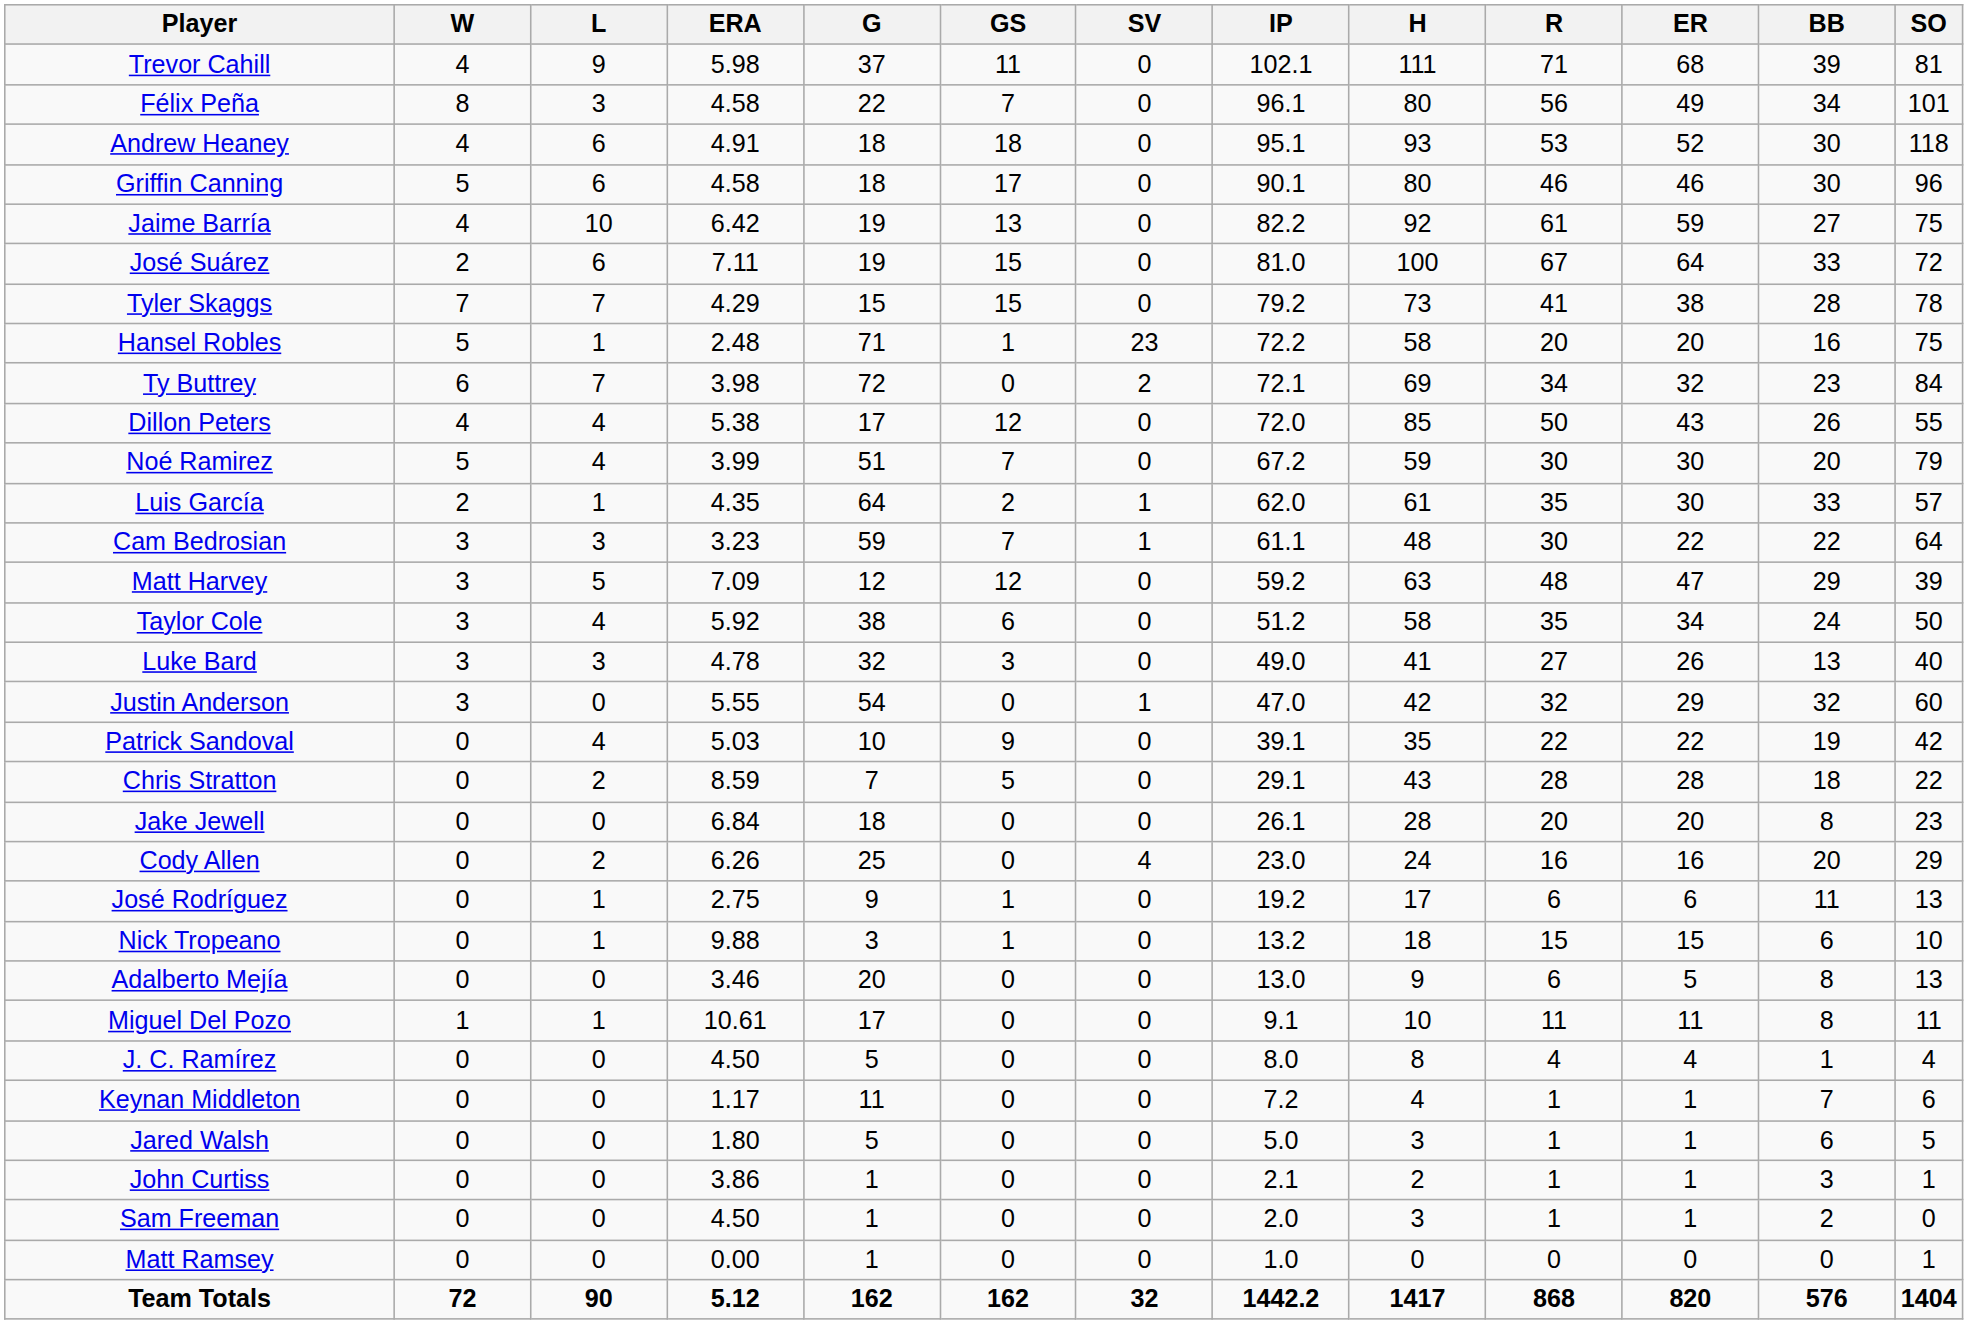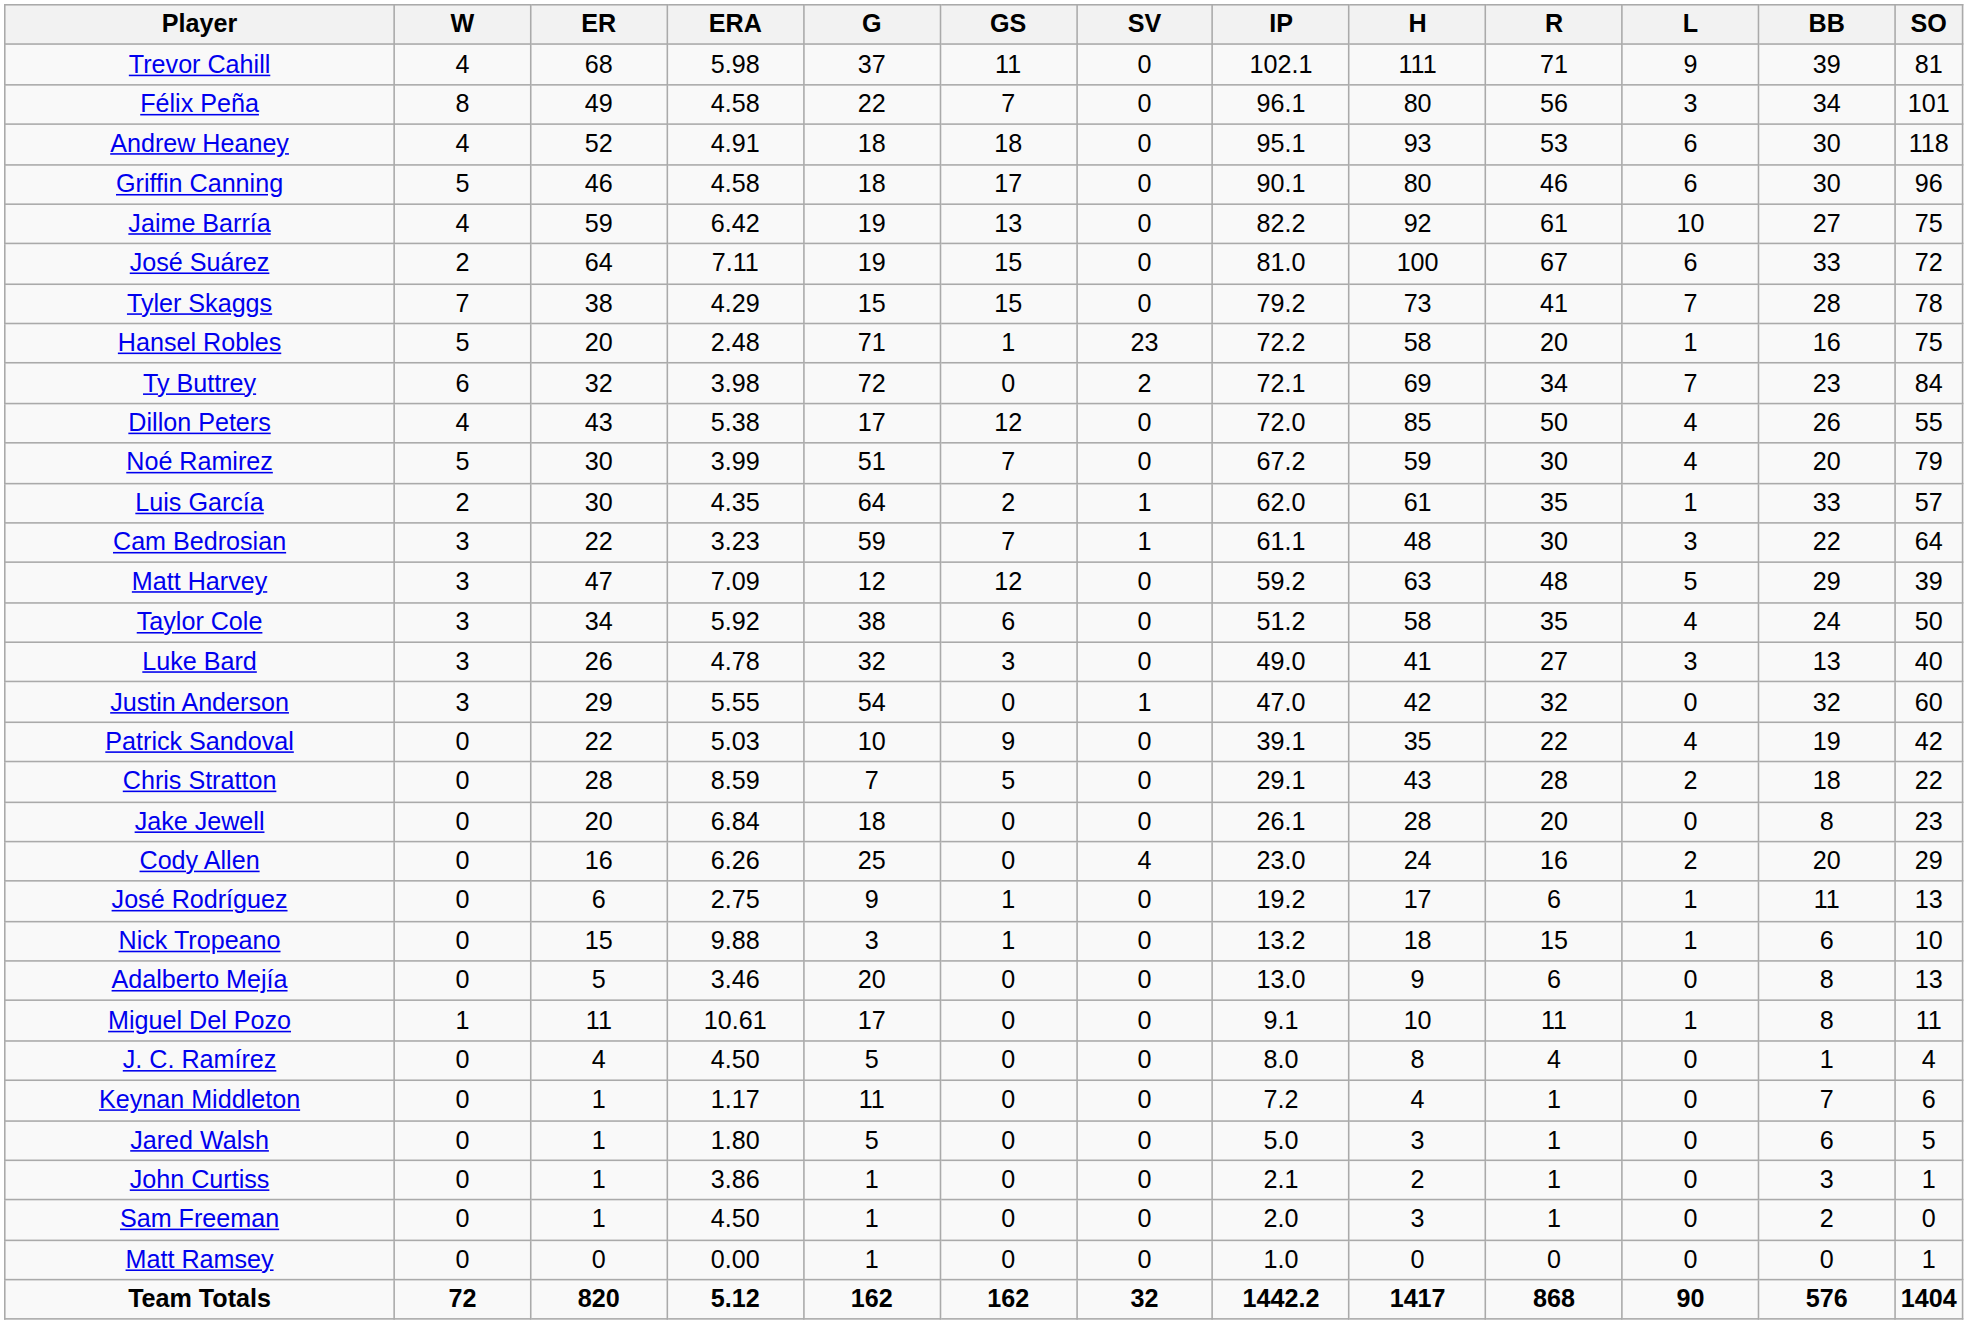columns swapped: L <-> ER
